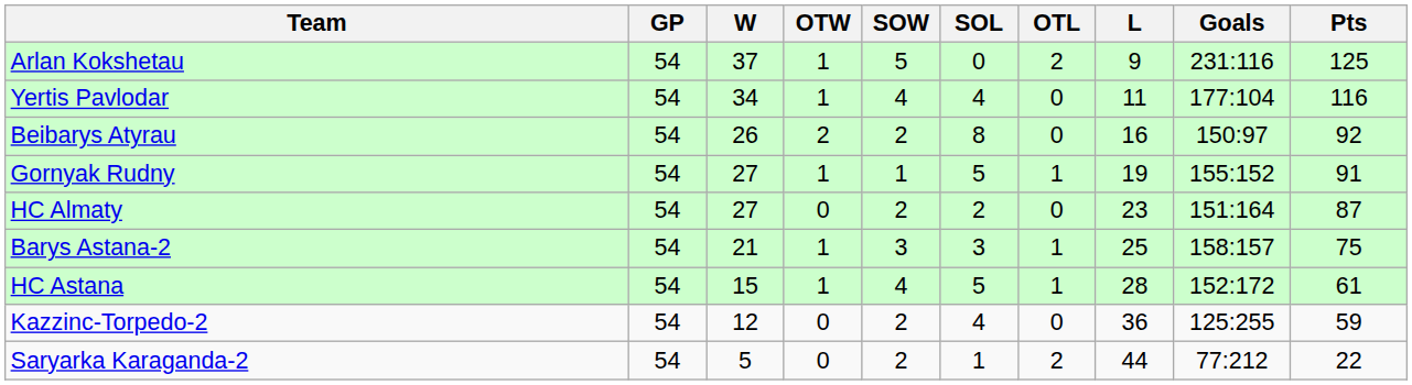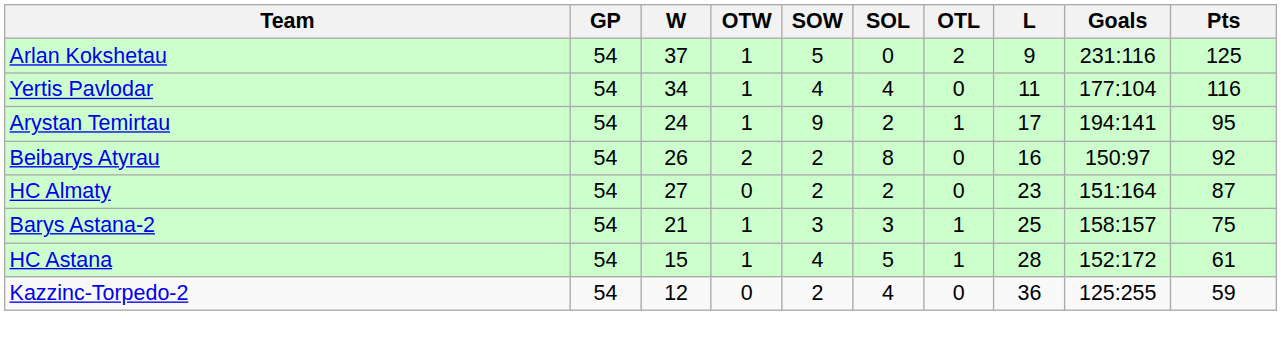+ row: Arystan Temirtau | 54 | 24 | 1 | 9 | 2 | 1 | 17 | 194:141 | 95
- row: Gornyak Rudny | 54 | 27 | 1 | 1 | 5 | 1 | 19 | 155:152 | 91
- row: Saryarka Karaganda-2 | 54 | 5 | 0 | 2 | 1 | 2 | 44 | 77:212 | 22
